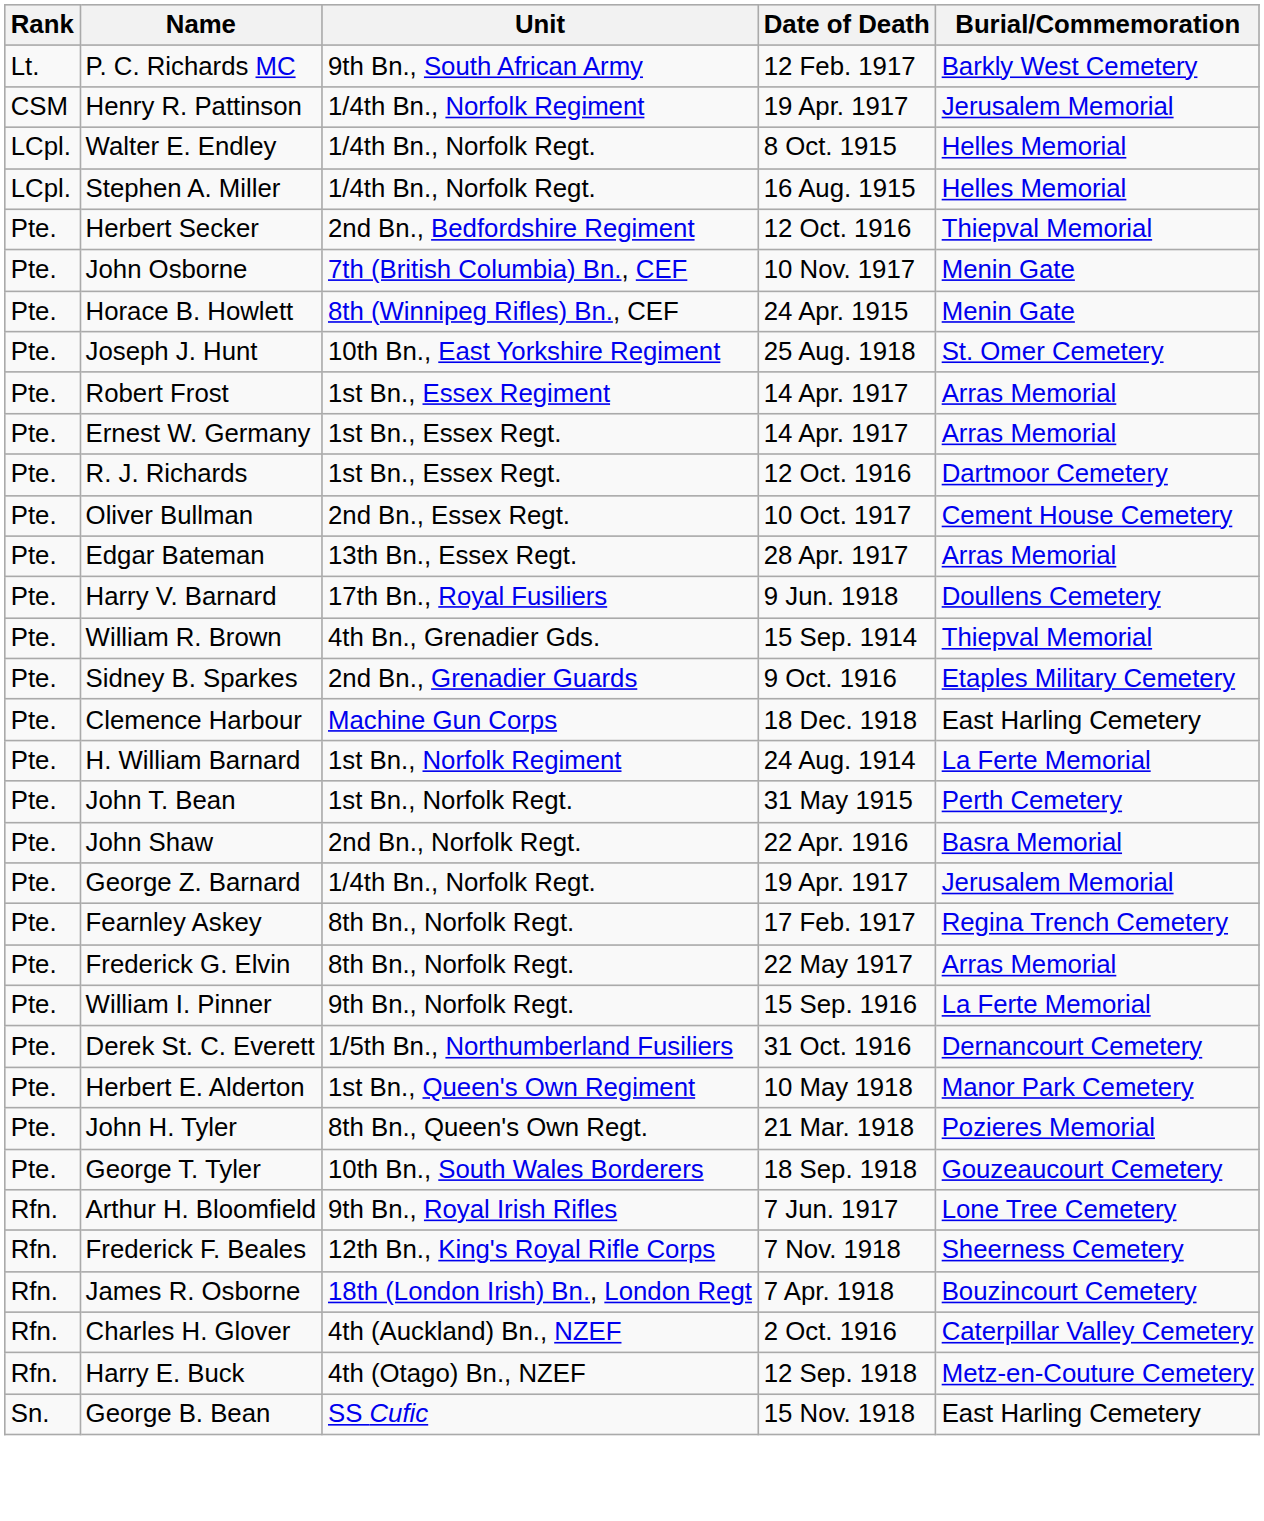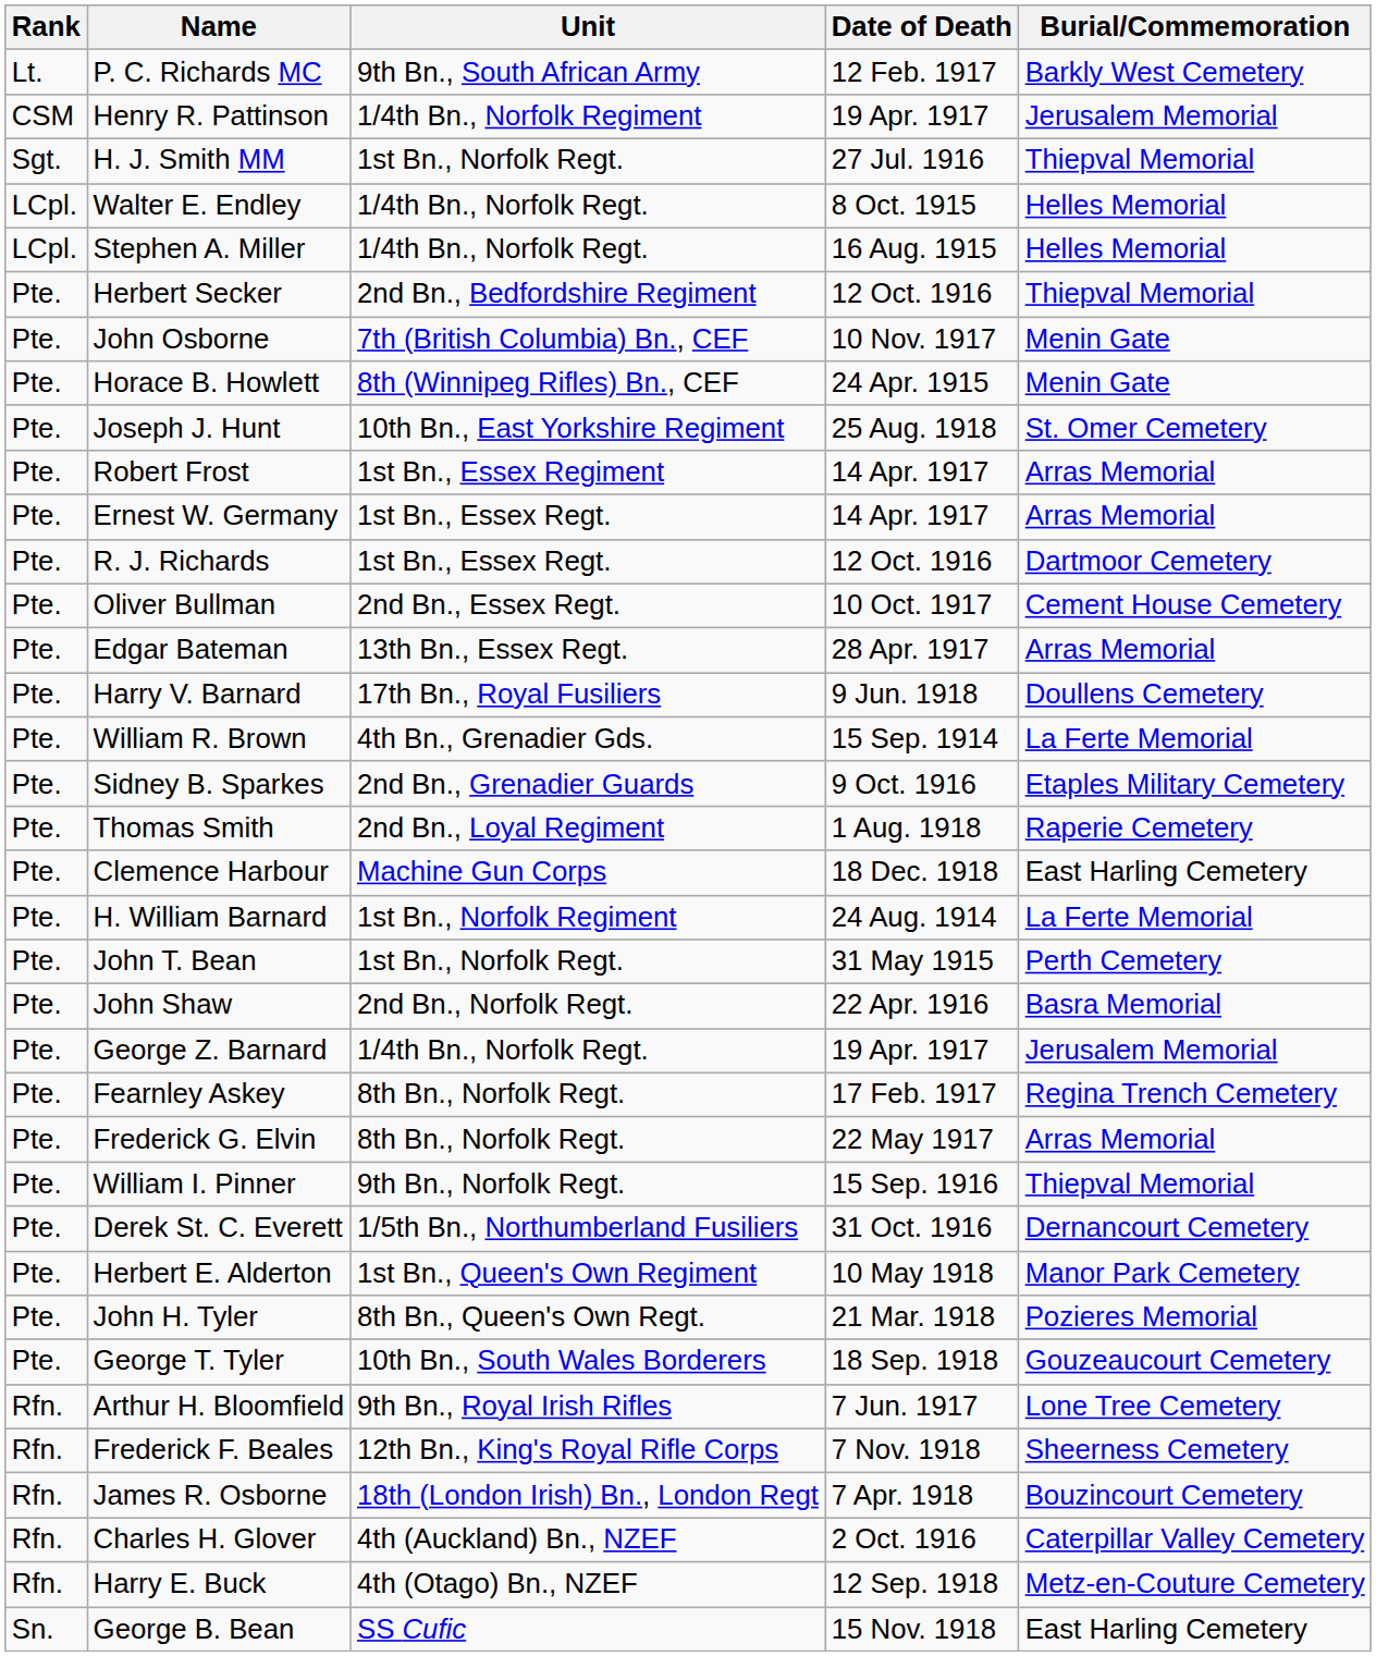+ row: Sgt. | H. J. Smith MM | 1st Bn., Norfolk Regt. | 27 Jul. 1916 | Thiepval Memorial
William R. Brown | Burial/Commemoration: Thiepval Memorial -> La Ferte Memorial
+ row: Pte. | Thomas Smith | 2nd Bn., Loyal Regiment | 1 Aug. 1918 | Raperie Cemetery
William I. Pinner | Burial/Commemoration: La Ferte Memorial -> Thiepval Memorial
